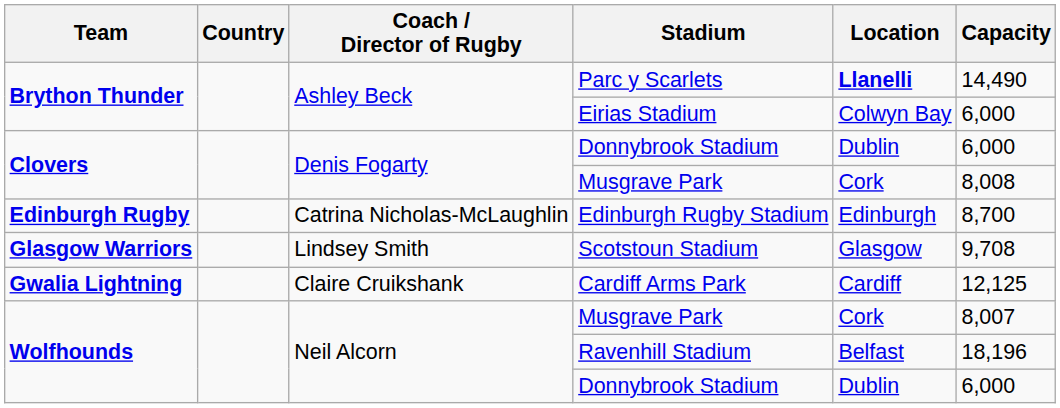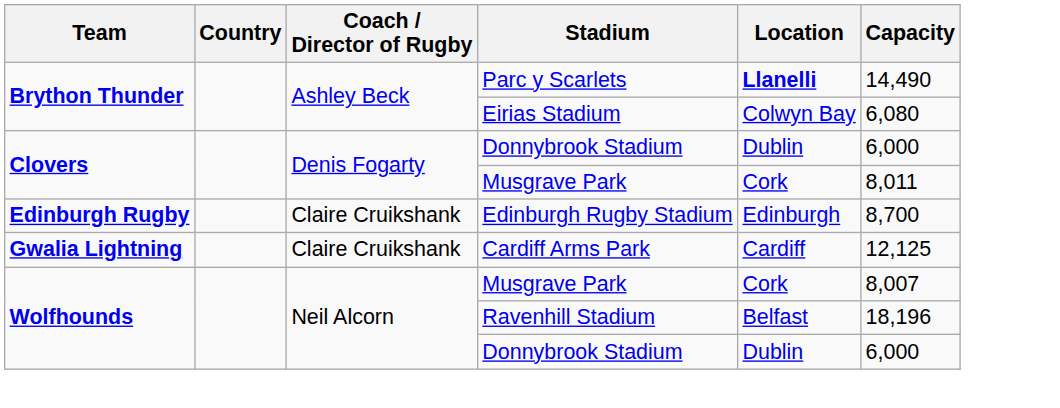Eirias Stadium | Capacity: 6,000 -> 6,080
Clovers / Musgrave Park | Capacity: 8,008 -> 8,011
Edinburgh Rugby Stadium | Coach / Director of Rugby: Catrina Nicholas-McLaughlin -> Claire Cruikshank
- row: Glasgow Warriors | Lindsey Smith | Scotstoun Stadium | Glasgow | 9,708
